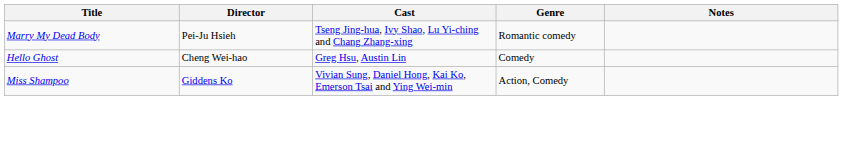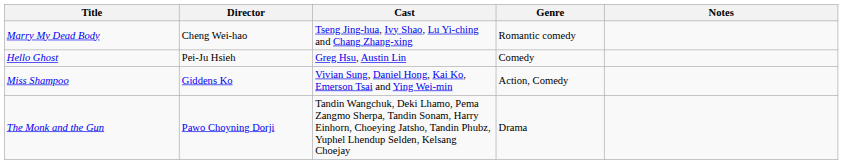Marry My Dead Body | Director: Pei-Ju Hsieh -> Cheng Wei-hao
Hello Ghost | Director: Cheng Wei-hao -> Pei-Ju Hsieh
+ row: The Monk and the Gun | Pawo Choyning Dorji | Tandin Wangchuk, Deki Lhamo, Pema Zangmo Sherpa, Tandin Sonam, Harry Einhorn, Choeying Jatsho, Tandin Phubz, Yuphel Lhendup Selden, Kelsang Choejay | Drama
